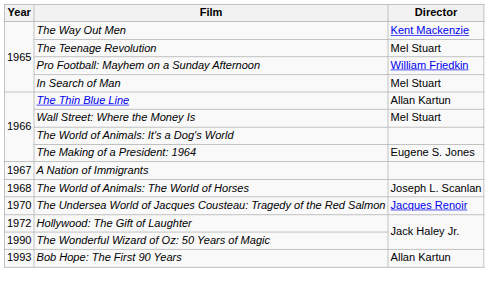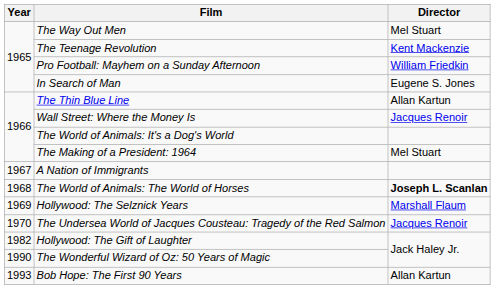The Way Out Men | Director: Kent Mackenzie -> Mel Stuart
The Teenage Revolution | Director: Mel Stuart -> Kent Mackenzie
In Search of Man | Director: Mel Stuart -> Eugene S. Jones
Wall Street: Where the Money Is | Director: Mel Stuart -> Jacques Renoir
The Making of a President: 1964 | Director: Eugene S. Jones -> Mel Stuart
The World of Animals: The World of Horses | Director: normal -> bold
+ row: 1969 | Hollywood: The Selznick Years | Marshall Flaum
Hollywood: The Gift of Laughter | Year: 1972 -> 1982
